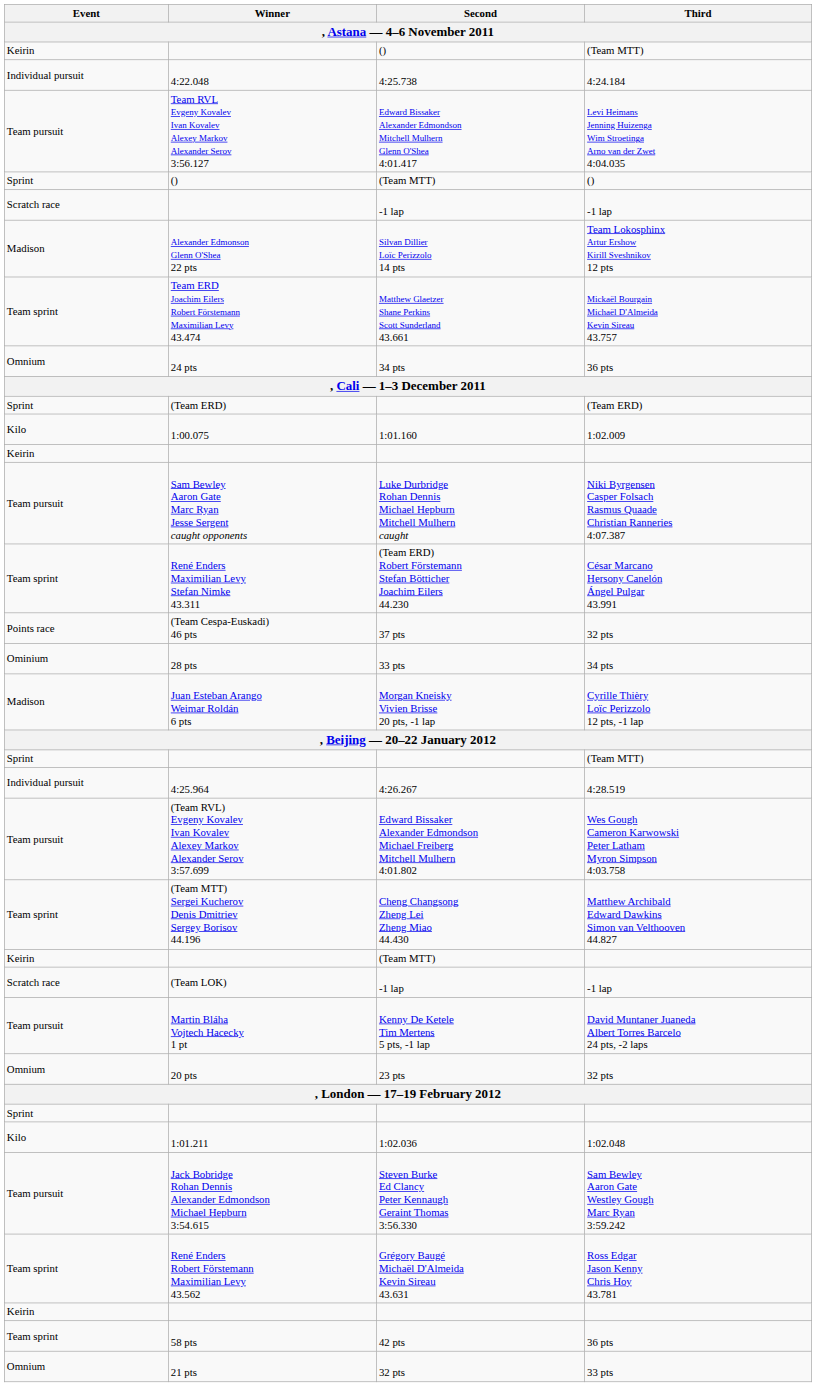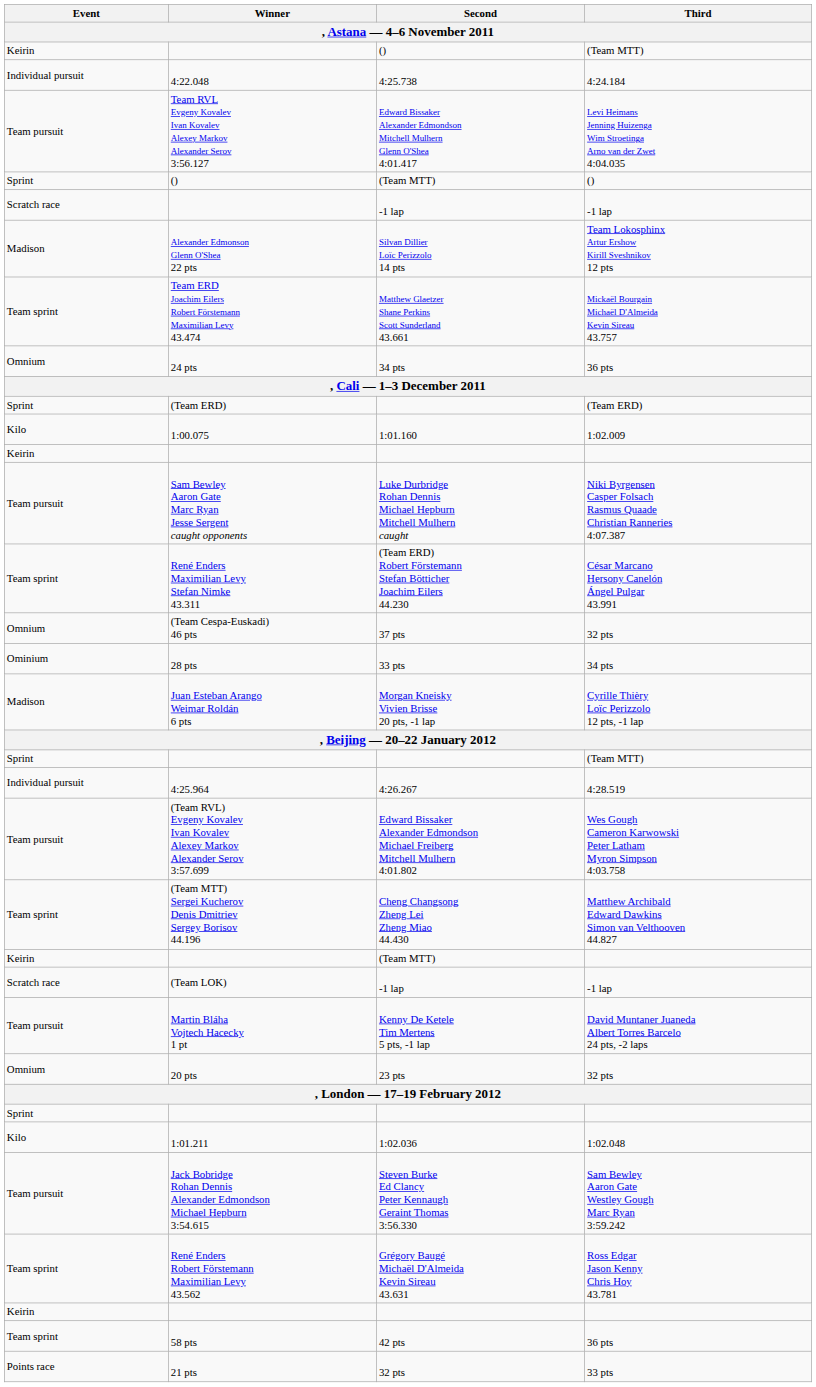(Team Cespa-Euskadi) 46 pts | Event: Points race -> Omnium
21 pts | Event: Omnium -> Points race
